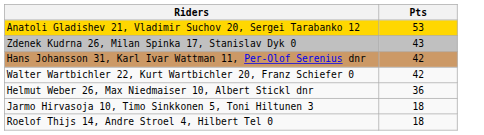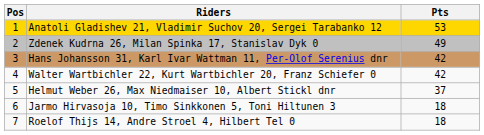+ column: Pos | 1 | 2 | 3 | 4 | 5 | 6 | 7
Zdenek Kudrna 26, Milan Spinka 17, Stanislav Dyk 0 | Pts: 43 -> 49
Helmut Weber 26, Max Niedmaiser 10, Albert Stickl dnr | Pts: 36 -> 37
